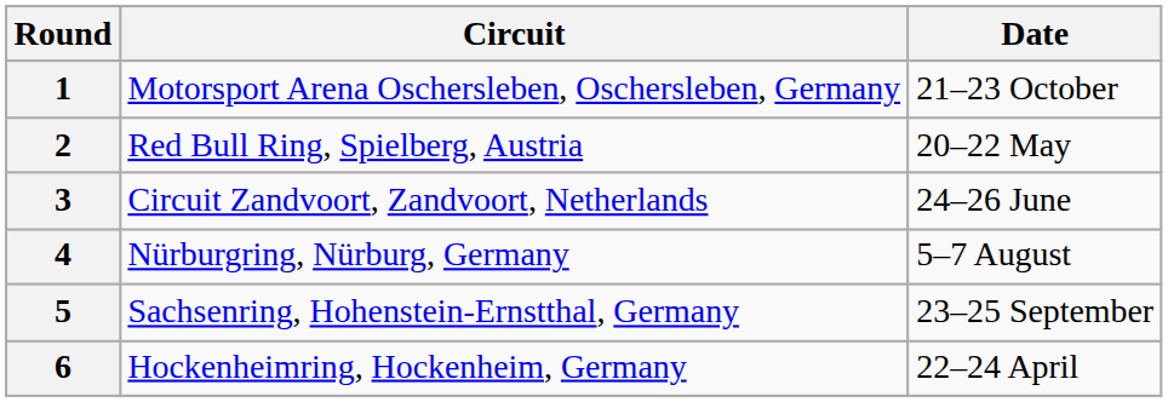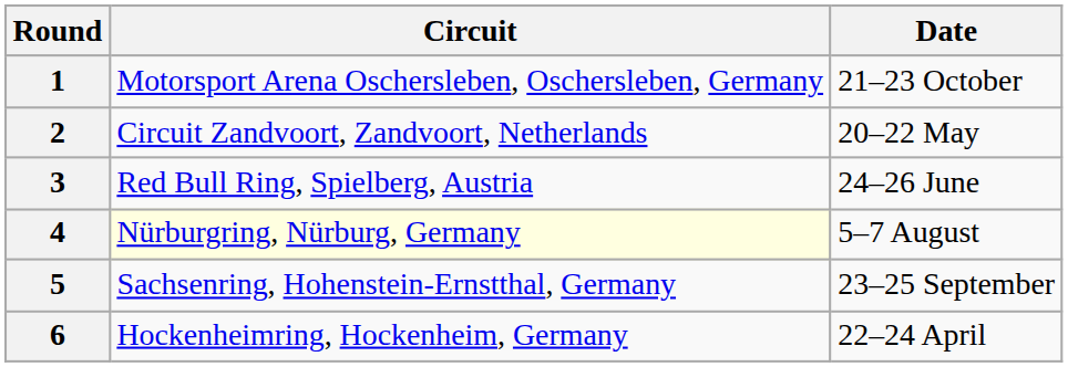2 | Circuit: Red Bull Ring, Spielberg, Austria -> Circuit Zandvoort, Zandvoort, Netherlands
3 | Circuit: Circuit Zandvoort, Zandvoort, Netherlands -> Red Bull Ring, Spielberg, Austria
4 | Circuit: no background -> lightyellow background
